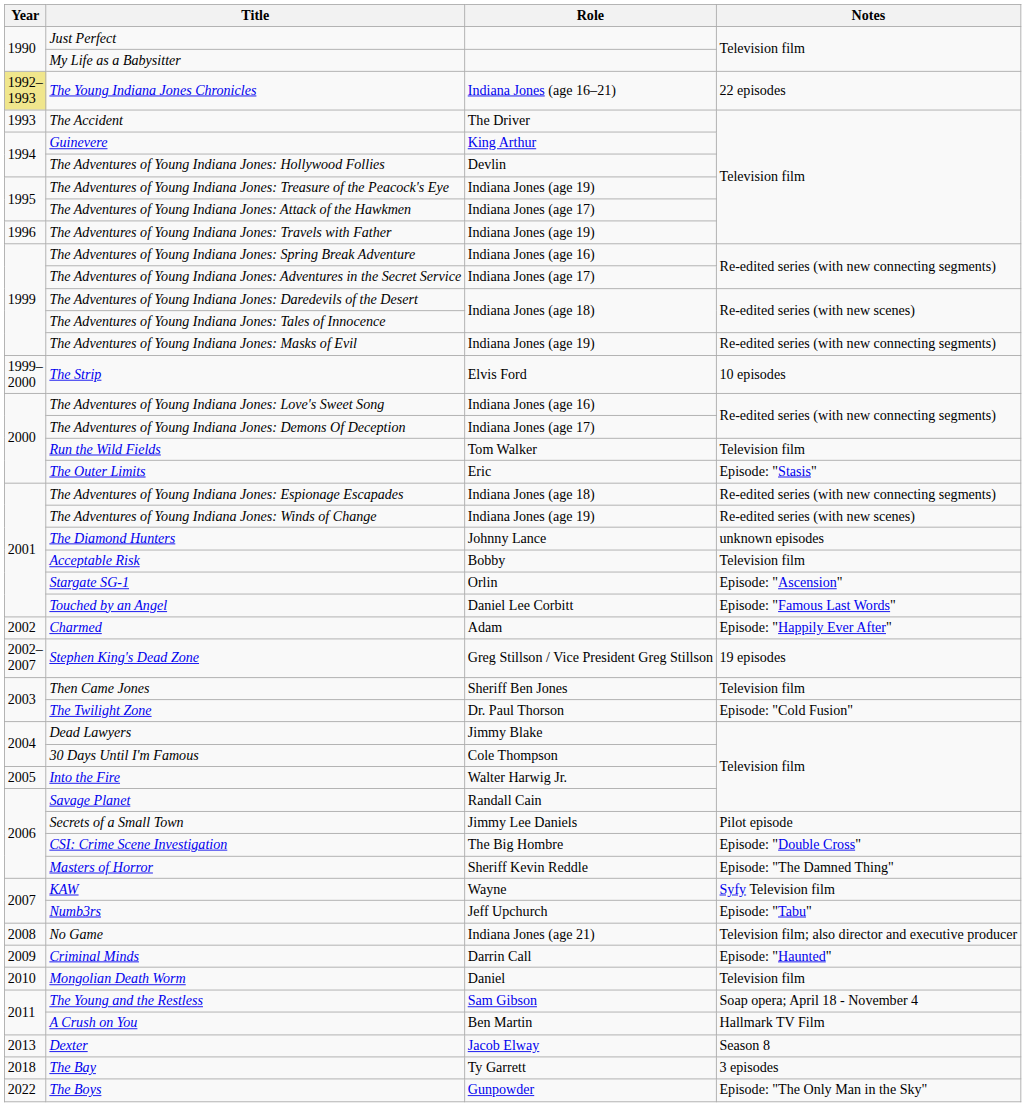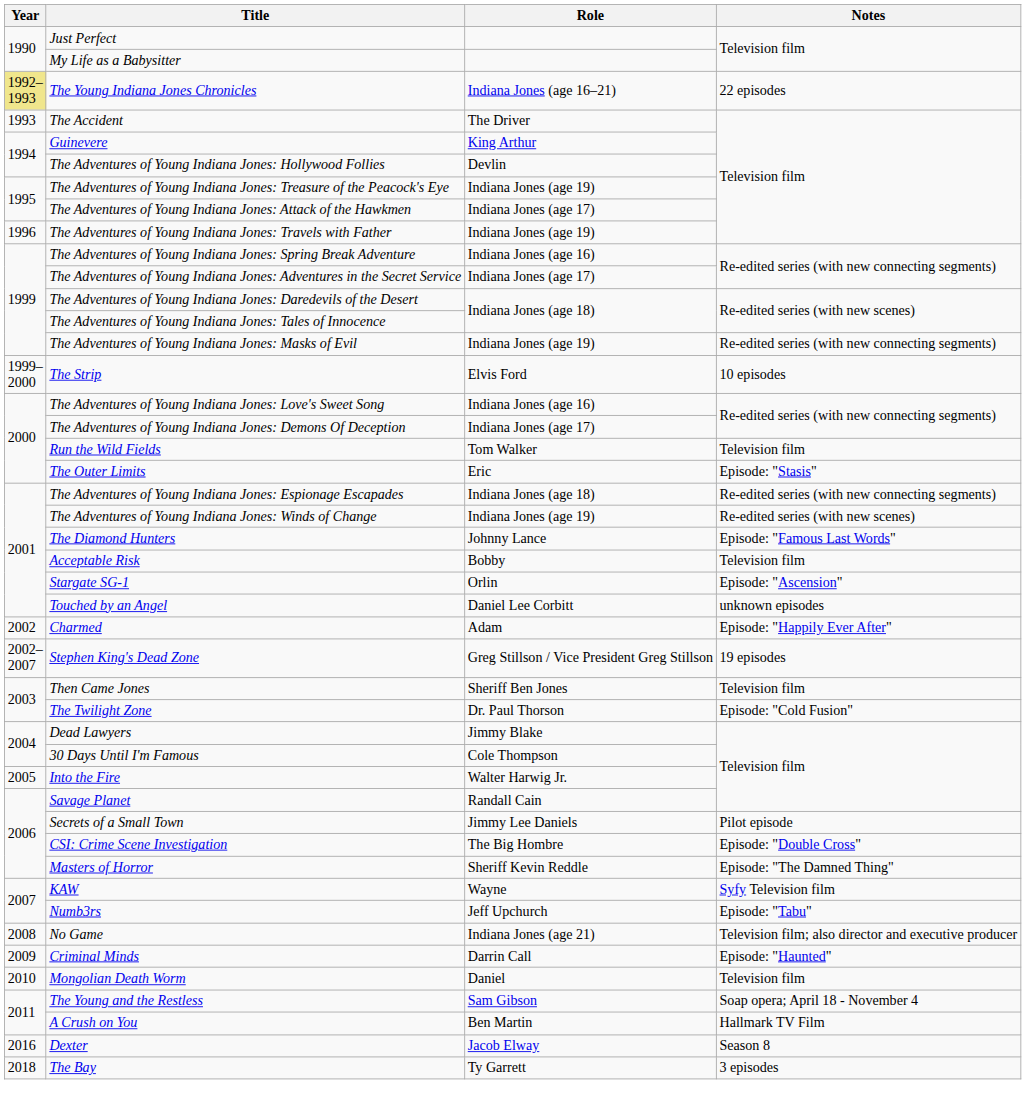The Diamond Hunters | Notes: unknown episodes -> Episode: "Famous Last Words"
Touched by an Angel | Notes: Episode: "Famous Last Words" -> unknown episodes
Dexter | Year: 2013 -> 2016
- row: 2022 | The Boys | Gunpowder | Episode: "The Only Man in the Sky"
